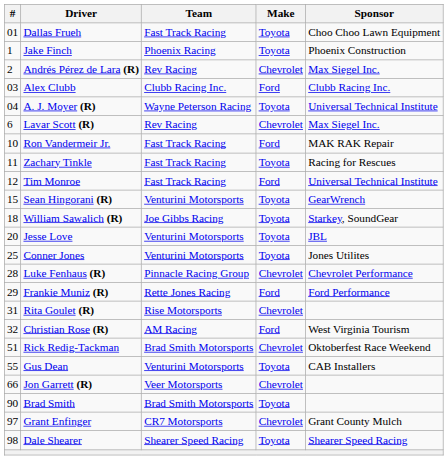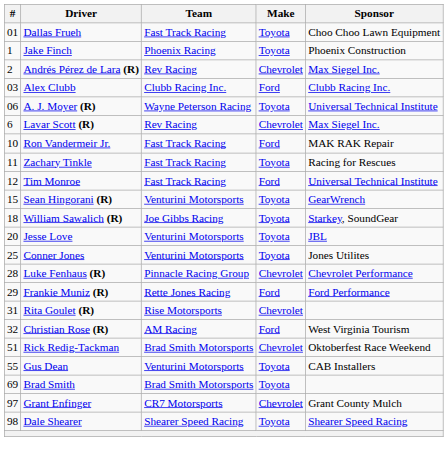A. J. Moyer (R) | #: 04 -> 06
- row: 66 | Jon Garrett (R) | Veer Motorsports | Chevrolet
Brad Smith | #: 90 -> 69
